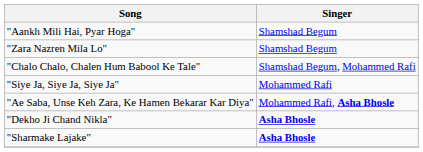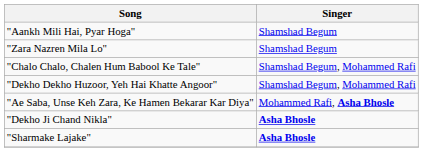+ row: "Dekho Dekho Huzoor, Yeh Hai Khatte Angoor" | Shamshad Begum, Mohammed Rafi
- row: "Siye Ja, Siye Ja, Siye Ja" | Mohammed Rafi
